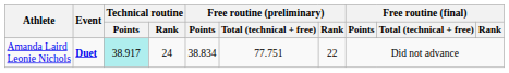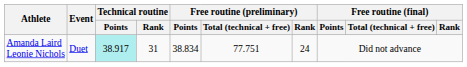Amanda Laird Leonie Nichols | Event: bold -> normal
Amanda Laird Leonie Nichols | Technical routine / Rank: 24 -> 31
Amanda Laird Leonie Nichols | Free routine (preliminary) / Rank: 22 -> 24
